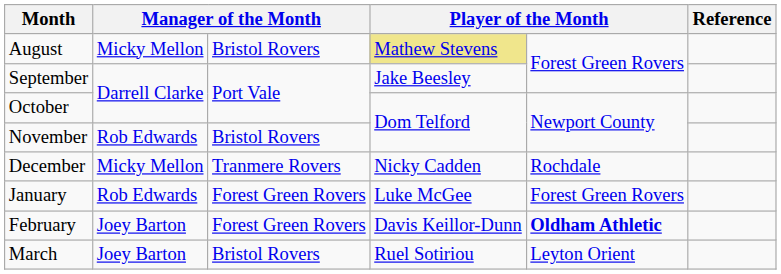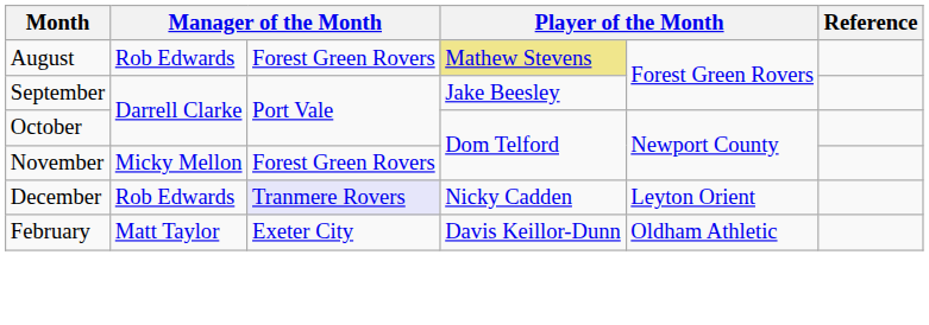August | column 2: Micky Mellon -> Rob Edwards
August | column 3: Bristol Rovers -> Forest Green Rovers
November | column 2: Rob Edwards -> Micky Mellon
November | column 3: Bristol Rovers -> Forest Green Rovers
December | column 2: Micky Mellon -> Rob Edwards
December | column 3: no background -> lavender background
December | column 5: Rochdale -> Leyton Orient
- row: January | Rob Edwards | Forest Green Rovers | Luke McGee | Forest Green Rovers
February | column 2: Joey Barton -> Matt Taylor
February | column 3: Forest Green Rovers -> Exeter City
February | column 5: bold -> normal
- row: March | Joey Barton | Bristol Rovers | Ruel Sotiriou | Leyton Orient
